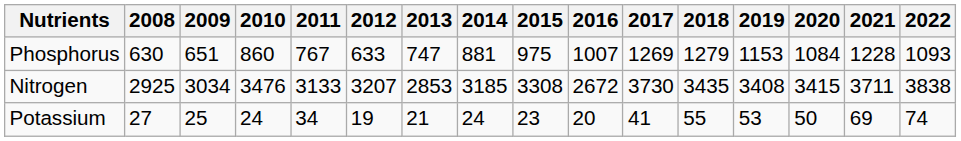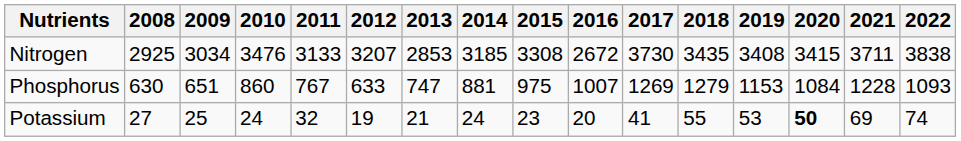rows swapped: Nitrogen <-> Phosphorus
Potassium | 2011: 34 -> 32
Potassium | 2020: normal -> bold
